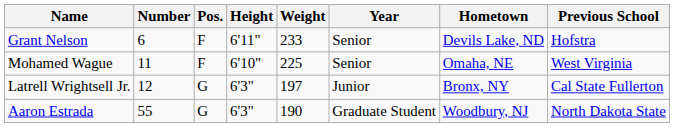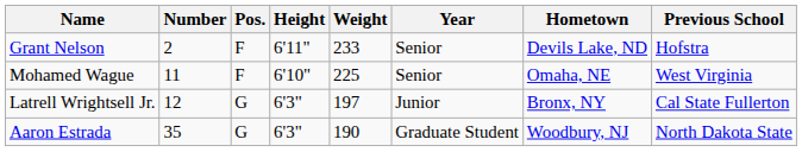Grant Nelson | Number: 6 -> 2
Aaron Estrada | Number: 55 -> 35
